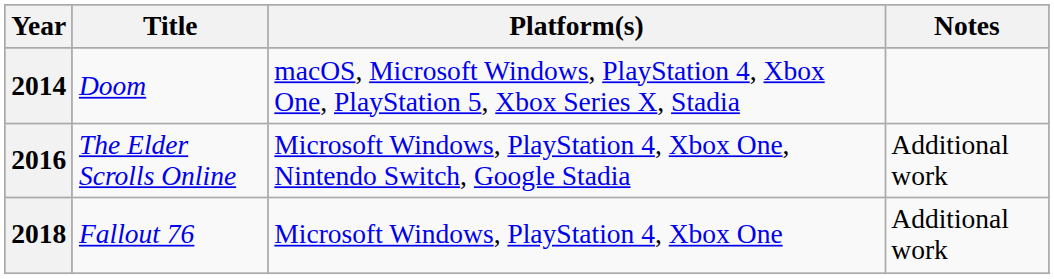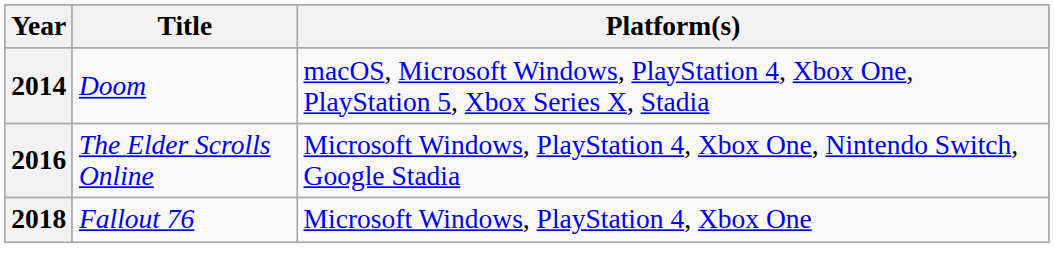- column: Notes | Additional work | Additional work
